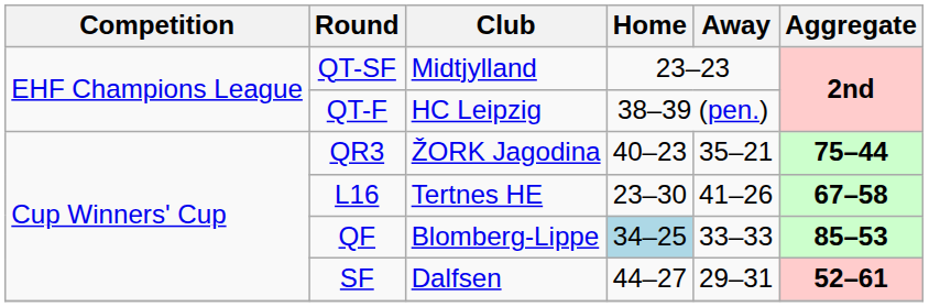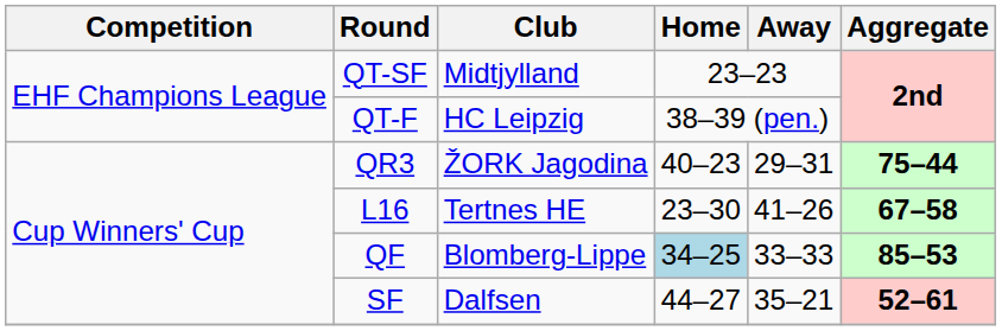QR3 | Away: 35–21 -> 29–31
SF | Away: 29–31 -> 35–21
